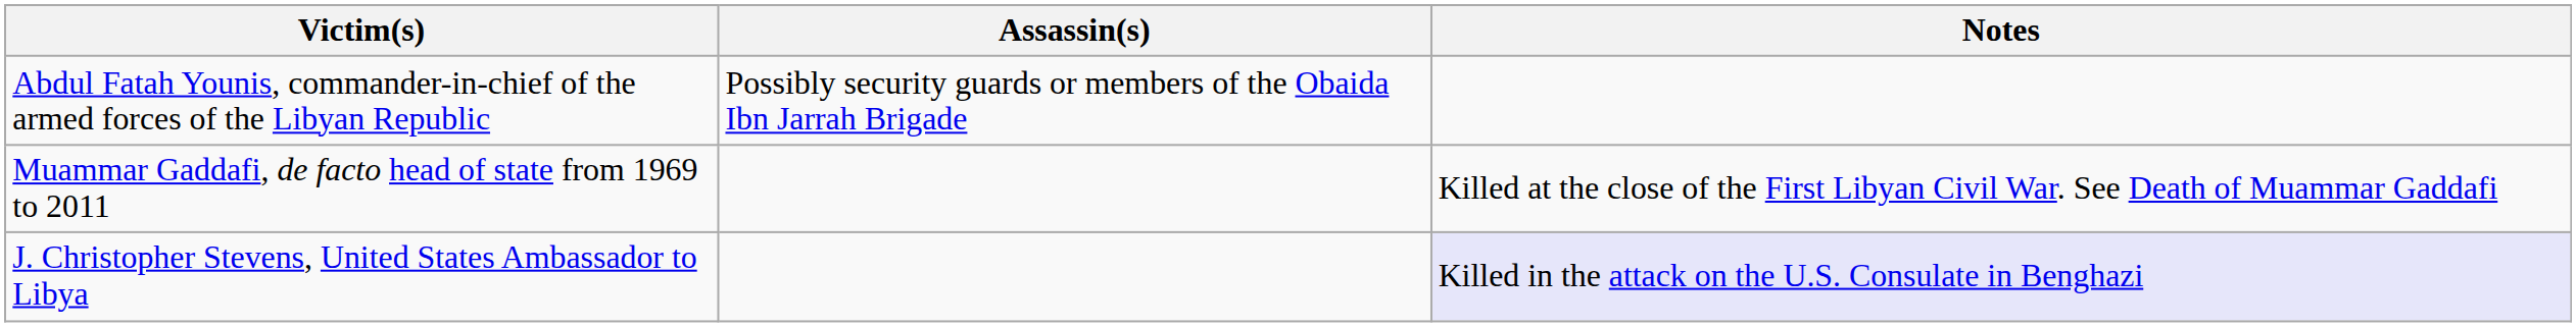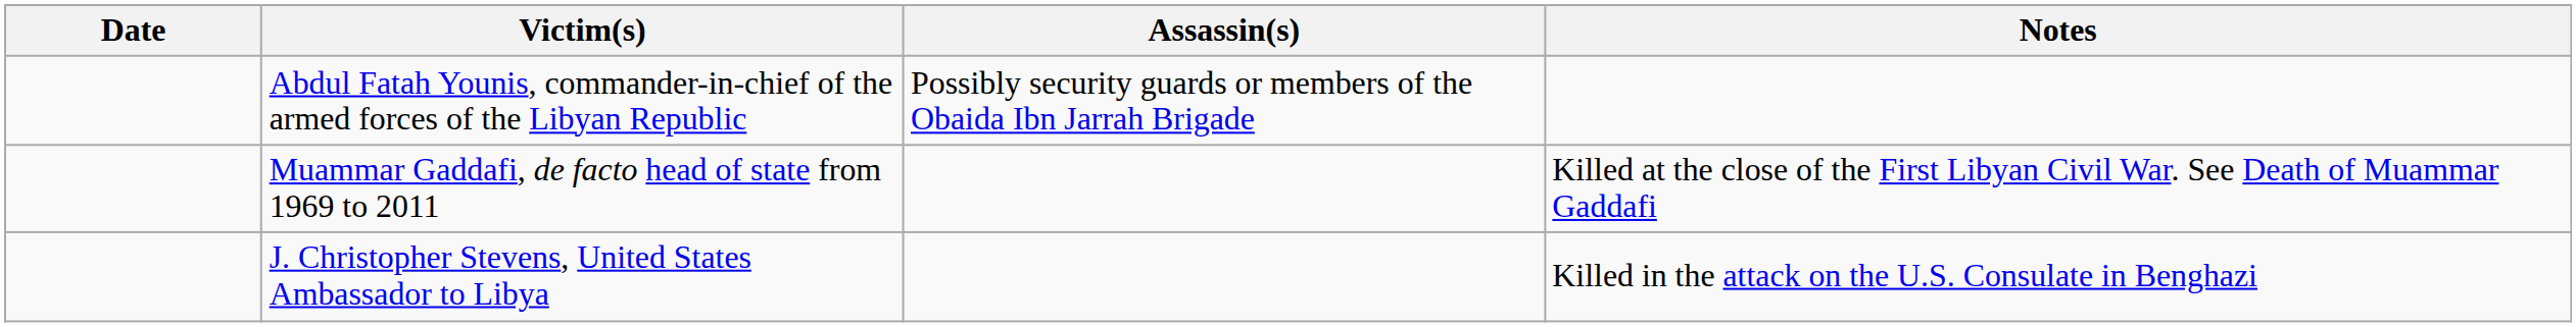+ column: Date
J. Christopher Stevens, United States Ambassador to Libya | Notes: lavender background -> no background
